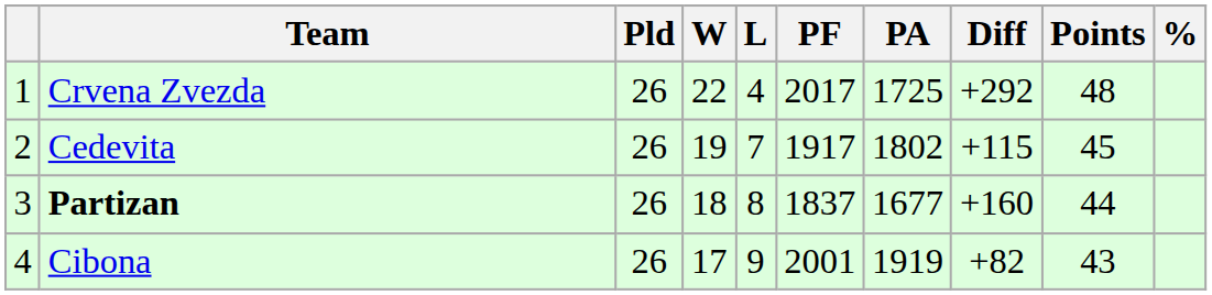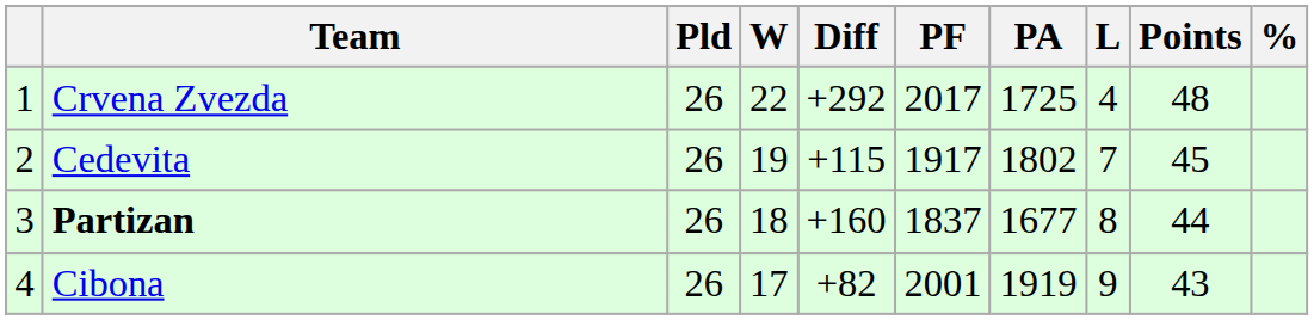columns swapped: L <-> Diff
